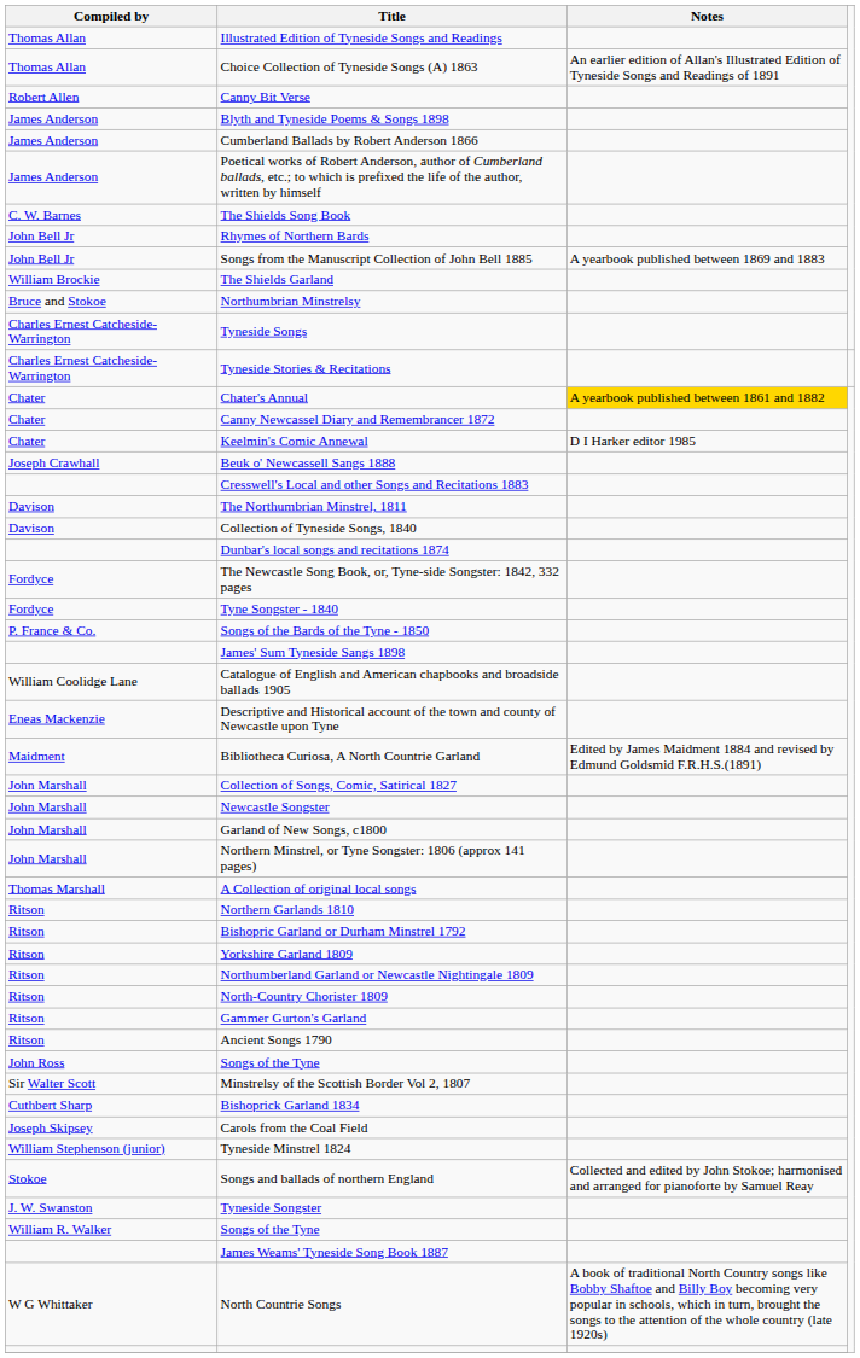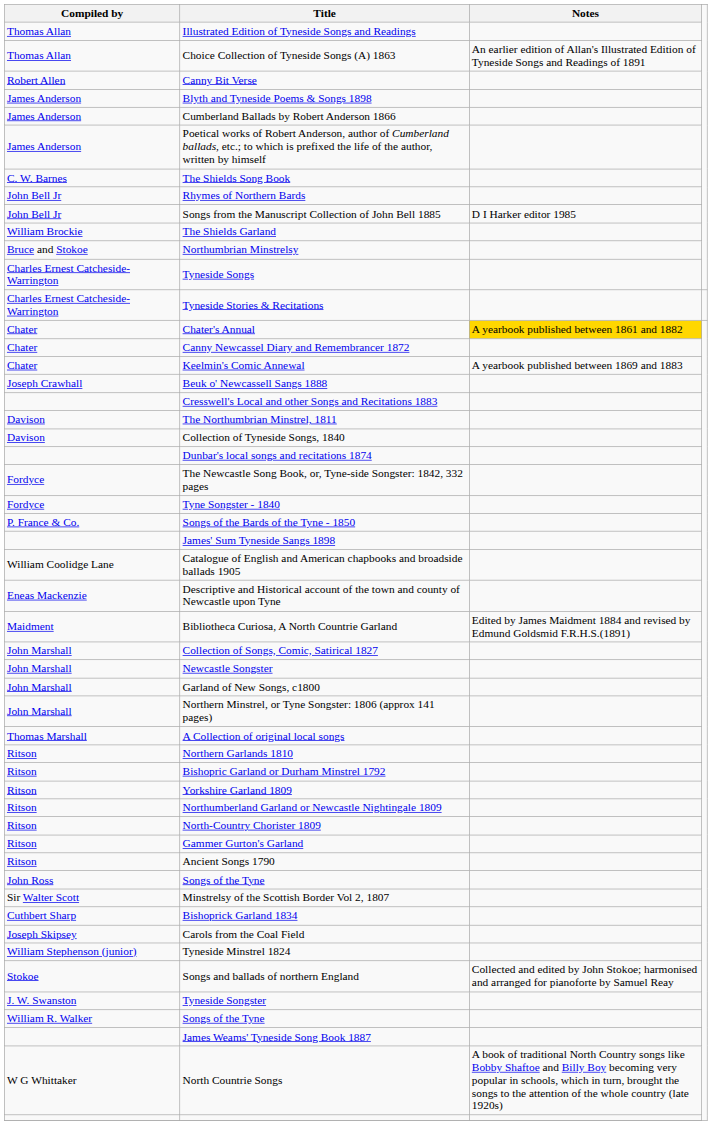Songs from the Manuscript Collection of John Bell 1885 | Notes: A yearbook published between 1869 and 1883 -> D I Harker editor 1985
Keelmin's Comic Annewal | Notes: D I Harker editor 1985 -> A yearbook published between 1869 and 1883
